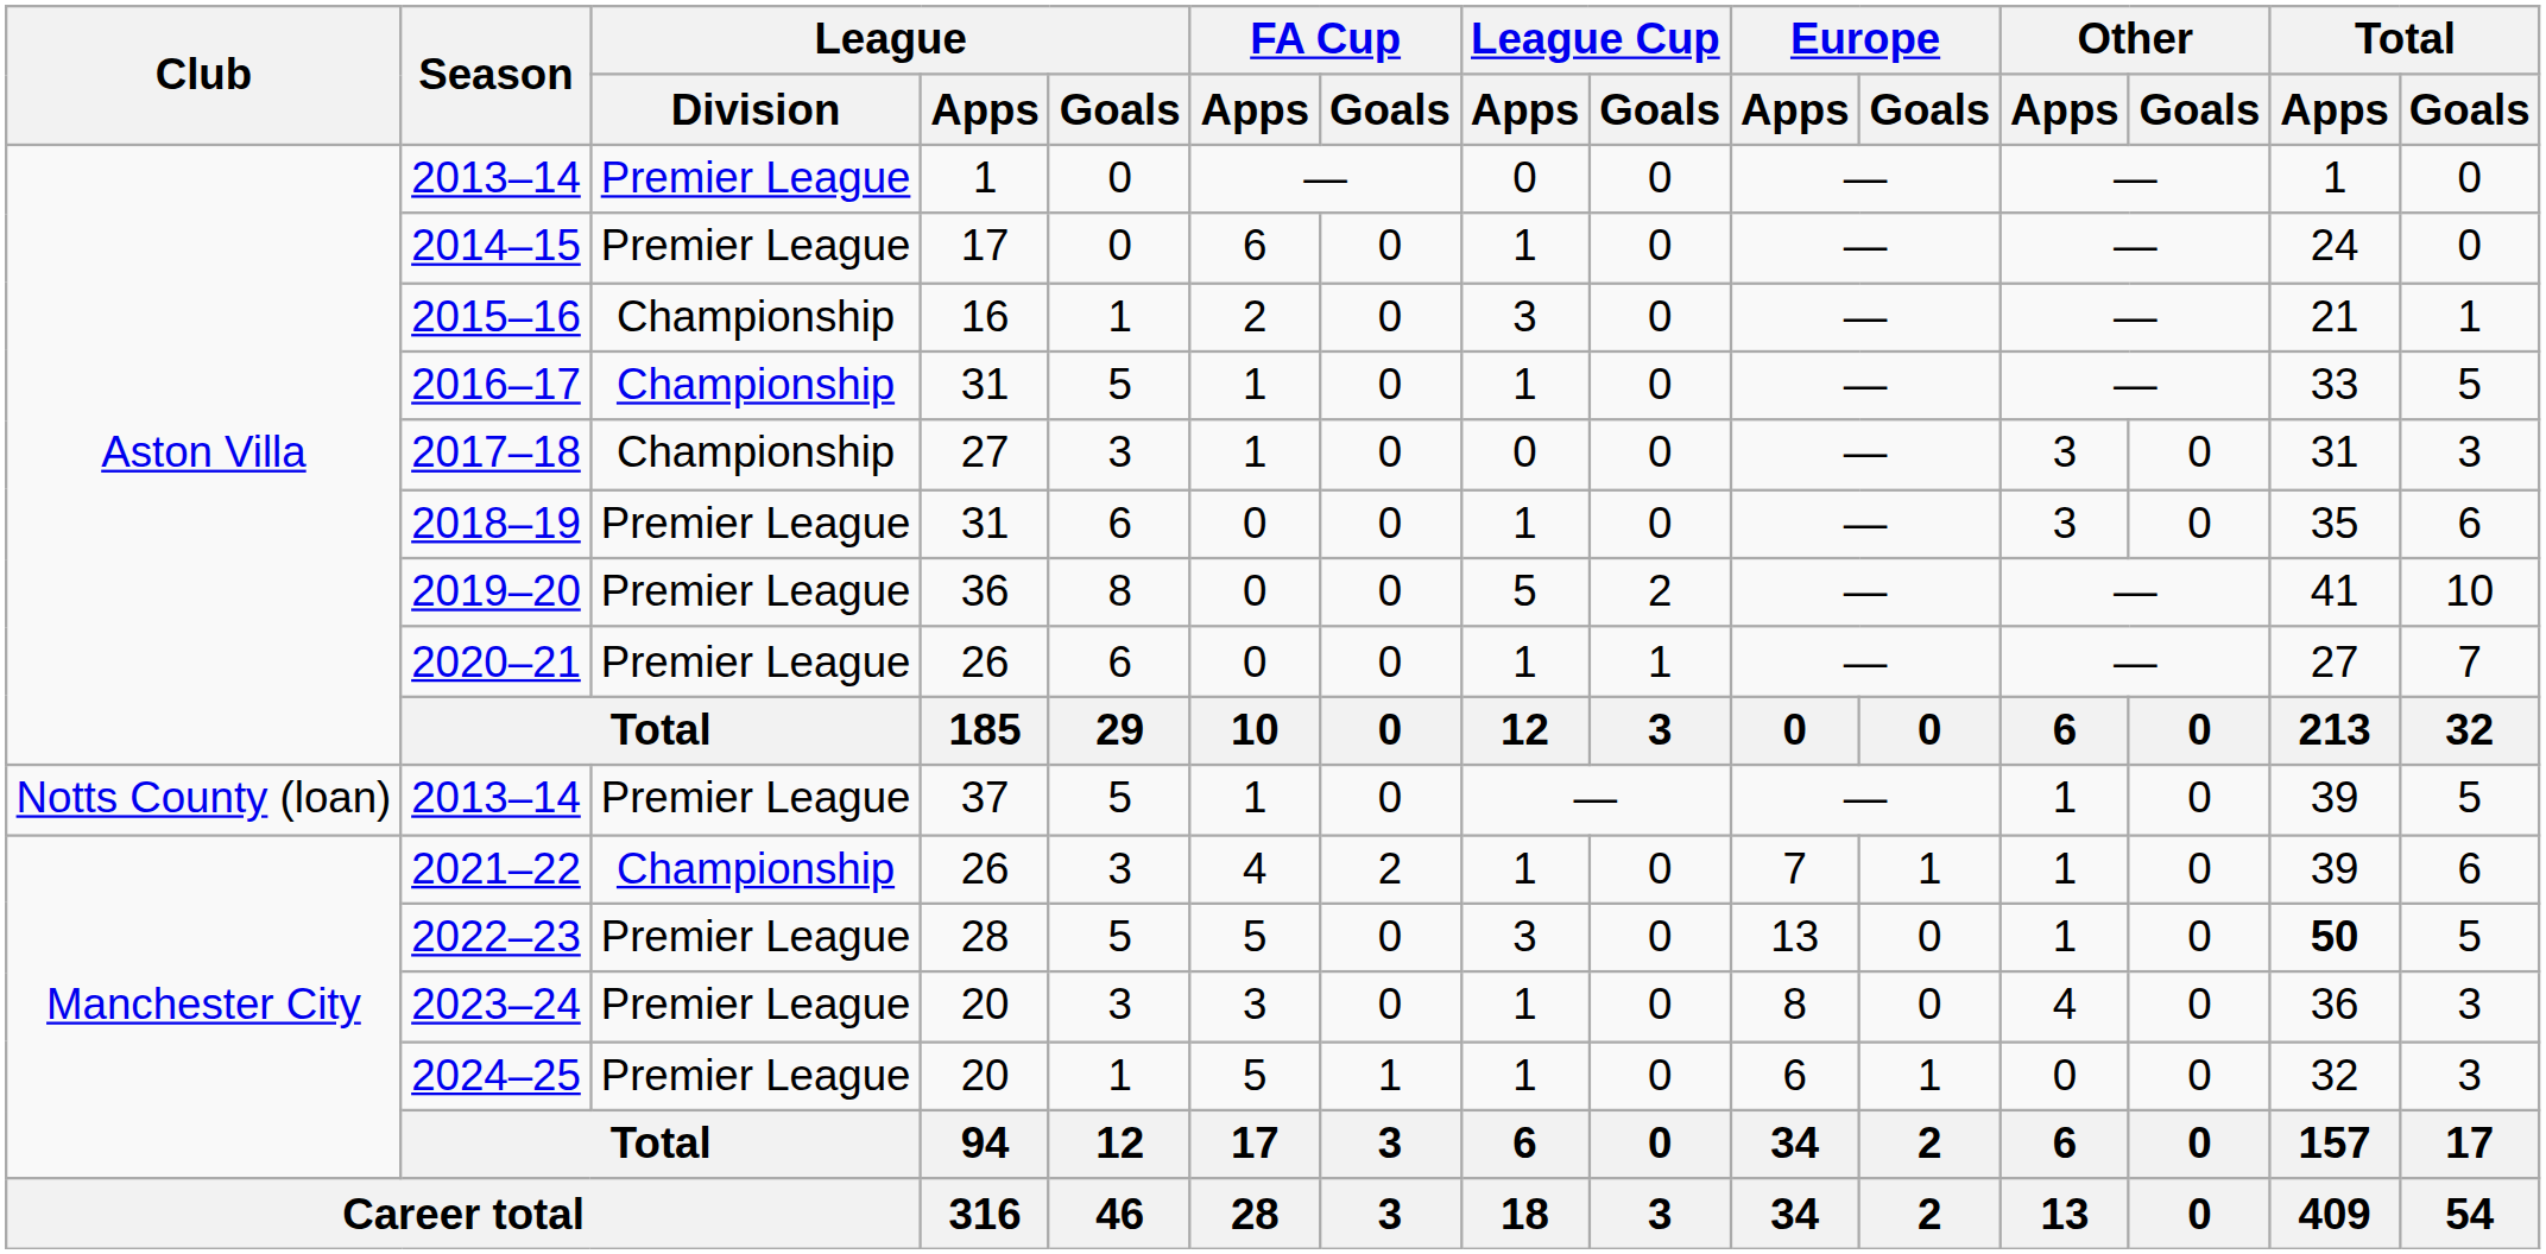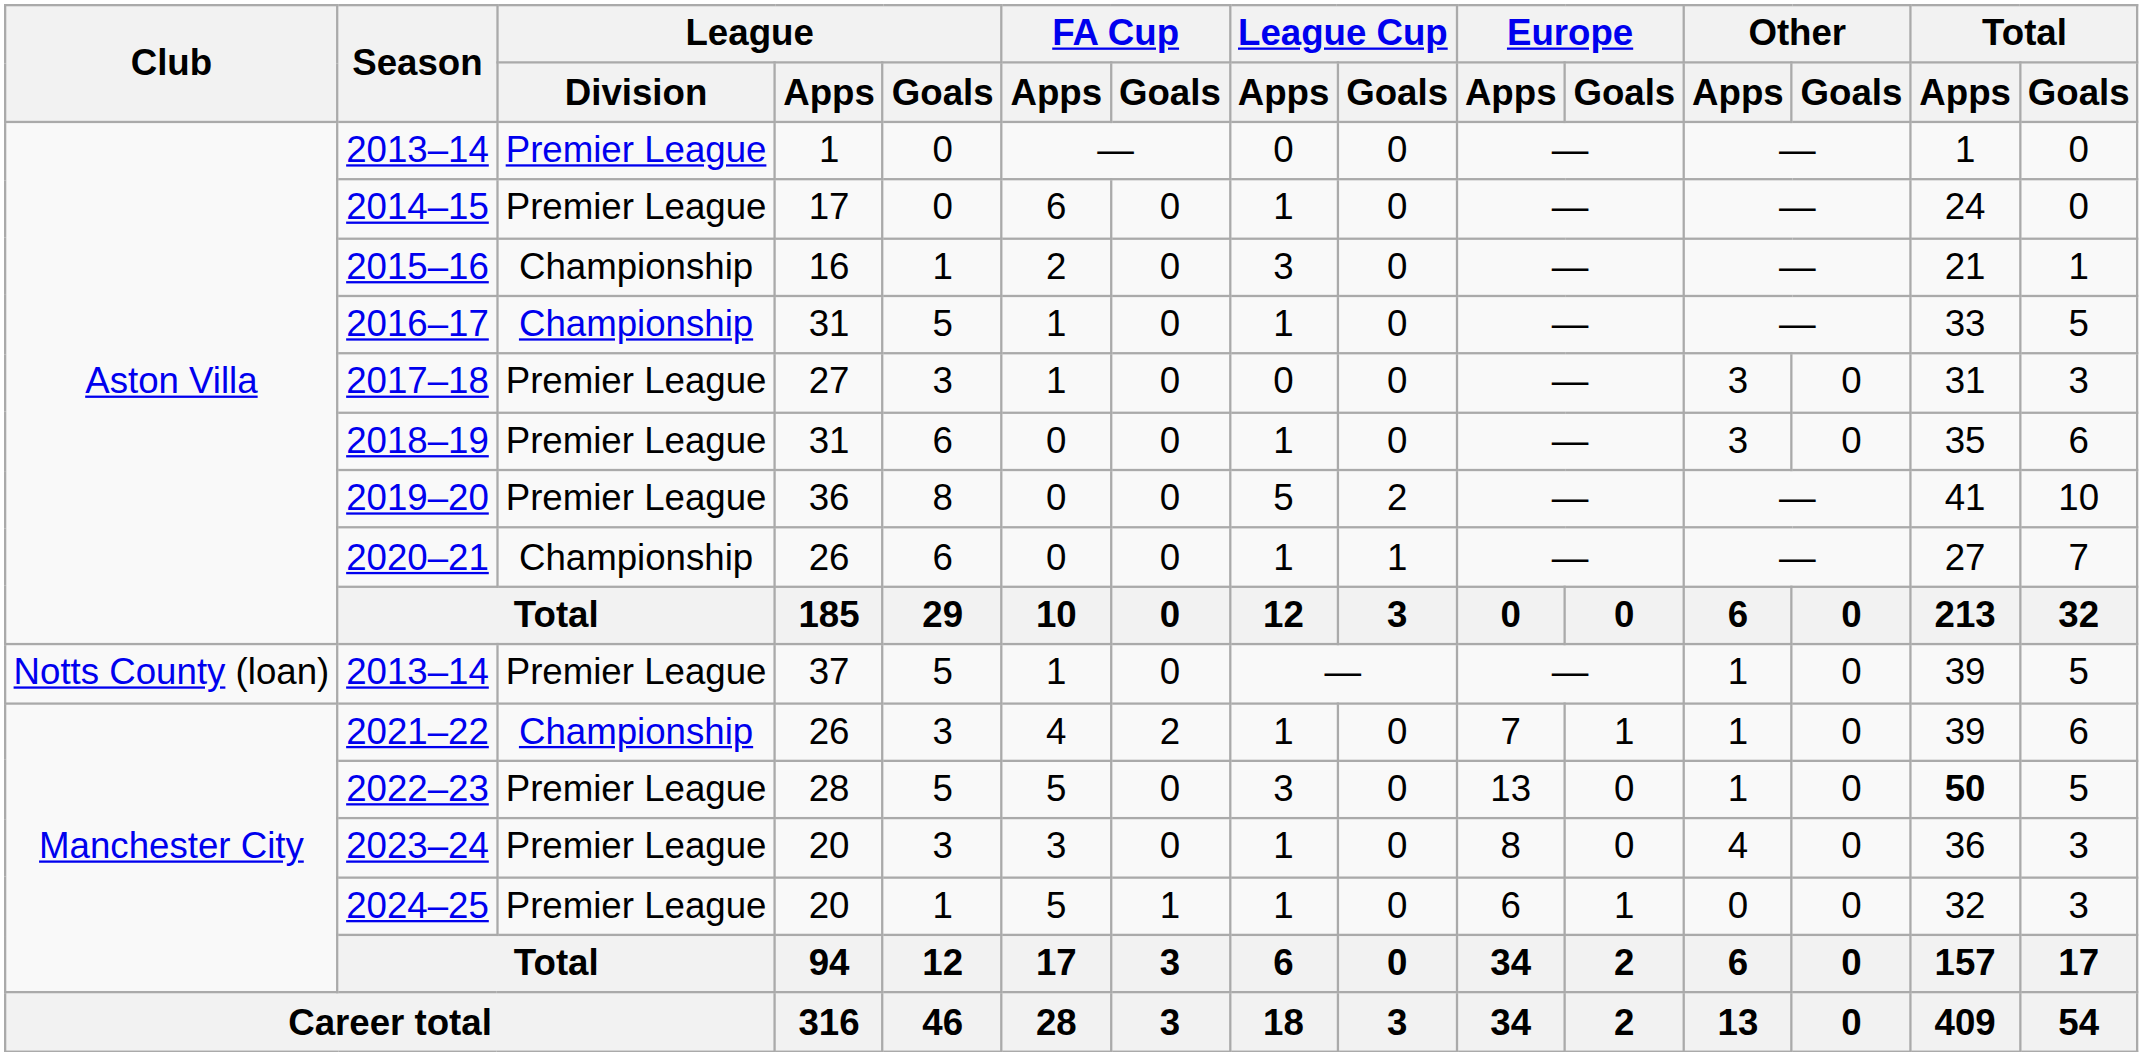2017–18 | League / Division: Championship -> Premier League
2020–21 | League / Division: Premier League -> Championship
